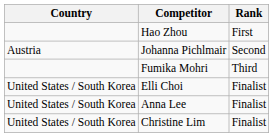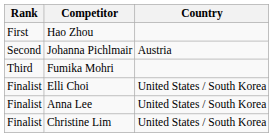columns swapped: Rank <-> Country
